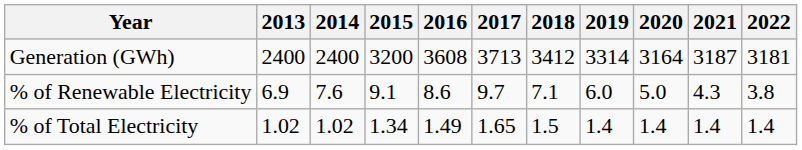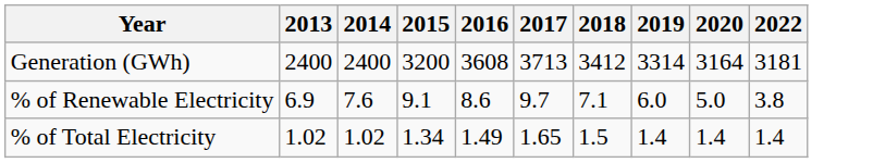- column: 2021 | 3187 | 4.3 | 1.4
